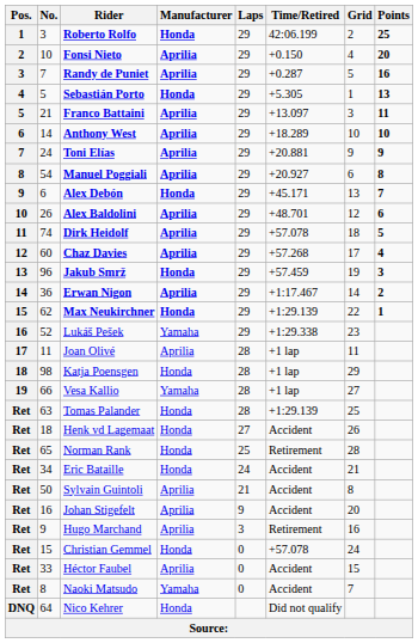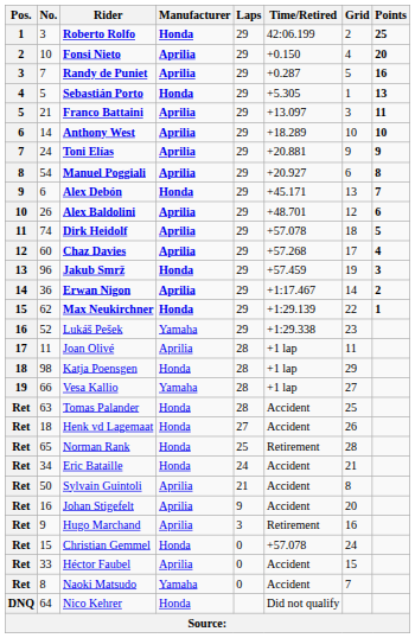Tomas Palander | Time/Retired: +1:29.139 -> Accident
